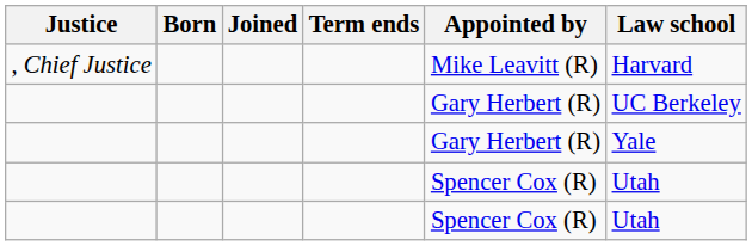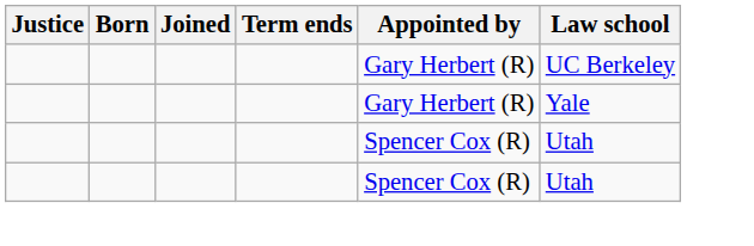- row: , Chief Justice | Mike Leavitt (R) | Harvard
